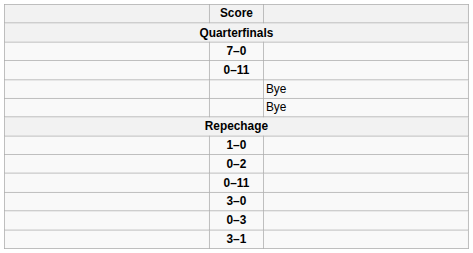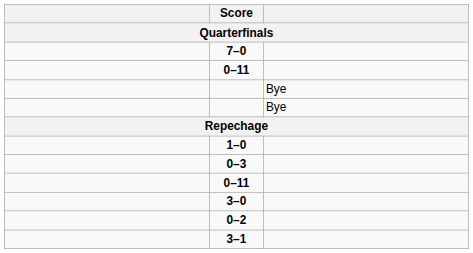rows swapped: 0–3 <-> 0–2
